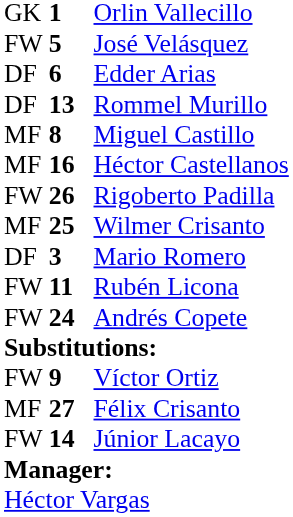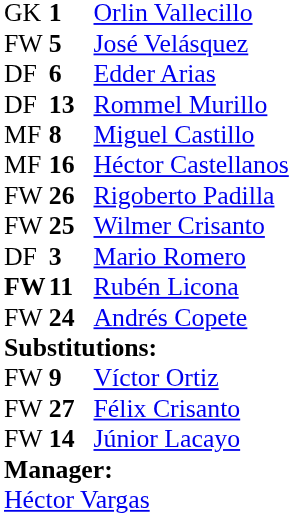Wilmer Crisanto | column 1: MF -> FW
Rubén Licona | column 1: normal -> bold
Félix Crisanto | column 1: MF -> FW
